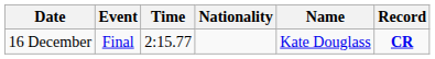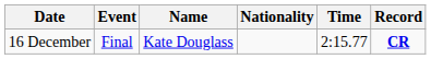columns swapped: Name <-> Time
